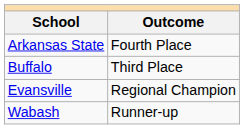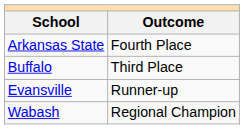Evansville | Outcome: Regional Champion -> Runner-up
Wabash | Outcome: Runner-up -> Regional Champion
